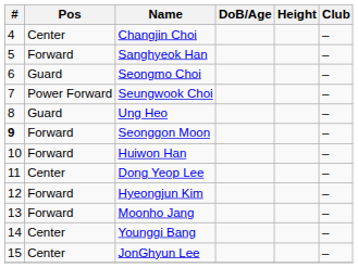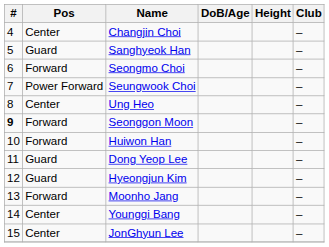Sanghyeok Han | Pos: Forward -> Guard
Seongmo Choi | Pos: Guard -> Forward
Ung Heo | Pos: Guard -> Center
Dong Yeop Lee | Pos: Center -> Guard
Hyeongjun Kim | Pos: Forward -> Guard
